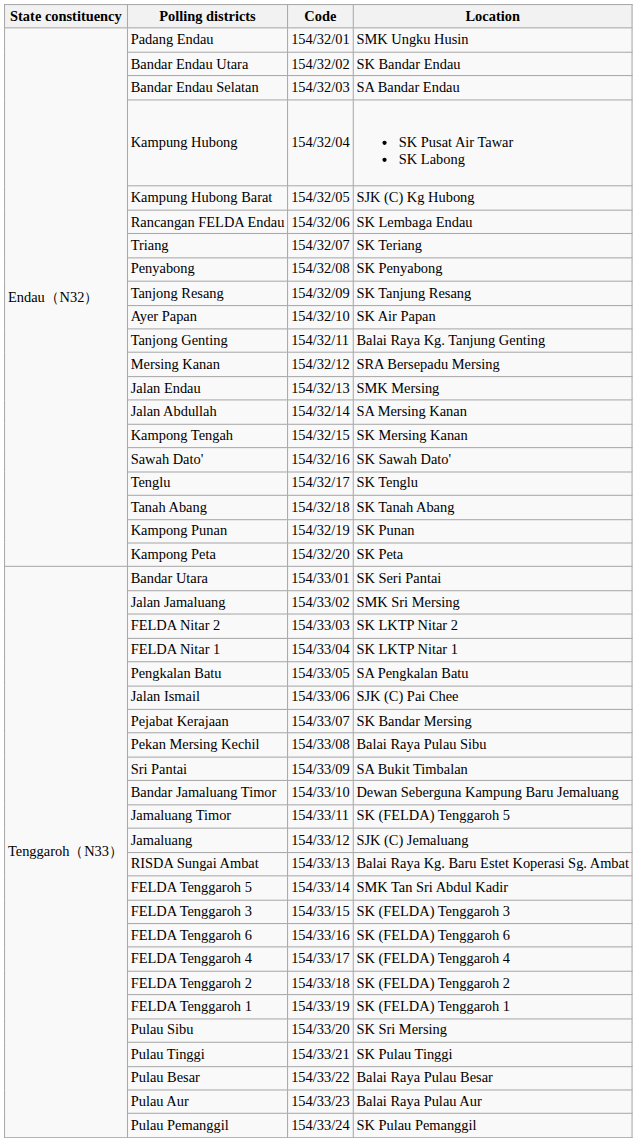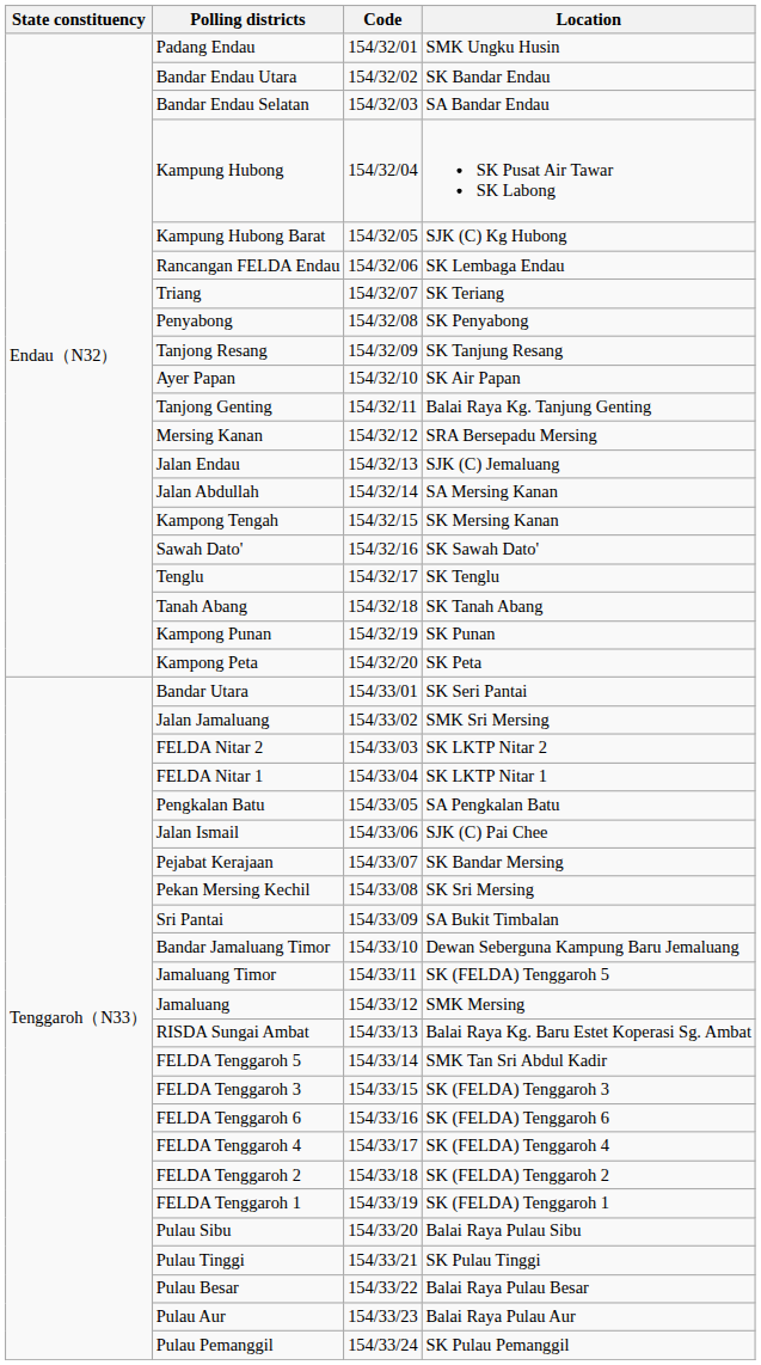Jalan Endau | Location: SMK Mersing -> SJK (C) Jemaluang
Pekan Mersing Kechil | Location: Balai Raya Pulau Sibu -> SK Sri Mersing
Jamaluang | Location: SJK (C) Jemaluang -> SMK Mersing
Pulau Sibu | Location: SK Sri Mersing -> Balai Raya Pulau Sibu
